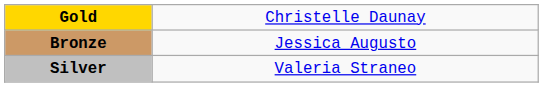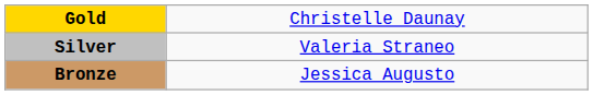rows swapped: Silver <-> Bronze
